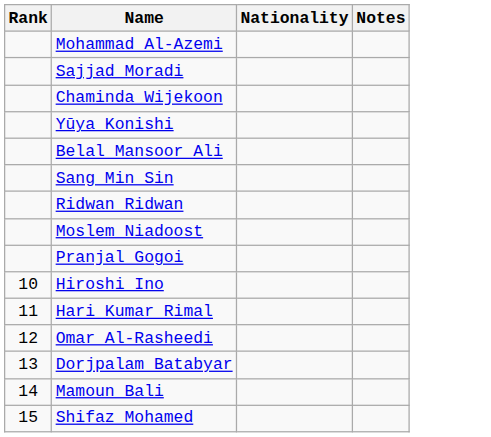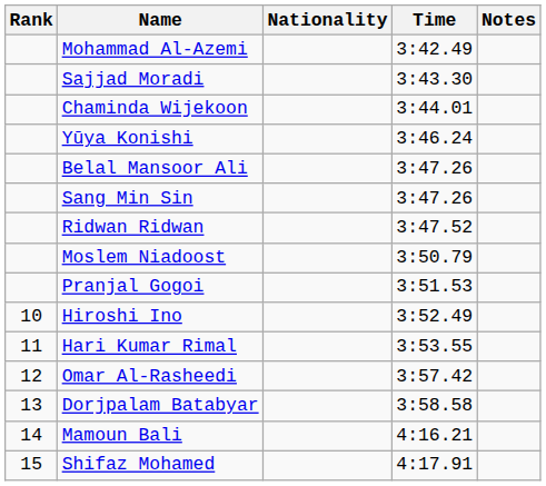+ column: Time | 3:42.49 | 3:43.30 | 3:44.01 | 3:46.24 | 3:47.26 | 3:47.26 | 3:47.52 | 3:50.79 | 3:51.53 | 3:52.49 | 3:53.55 | 3:57.42 | 3:58.58 | 4:16.21 | 4:17.91
